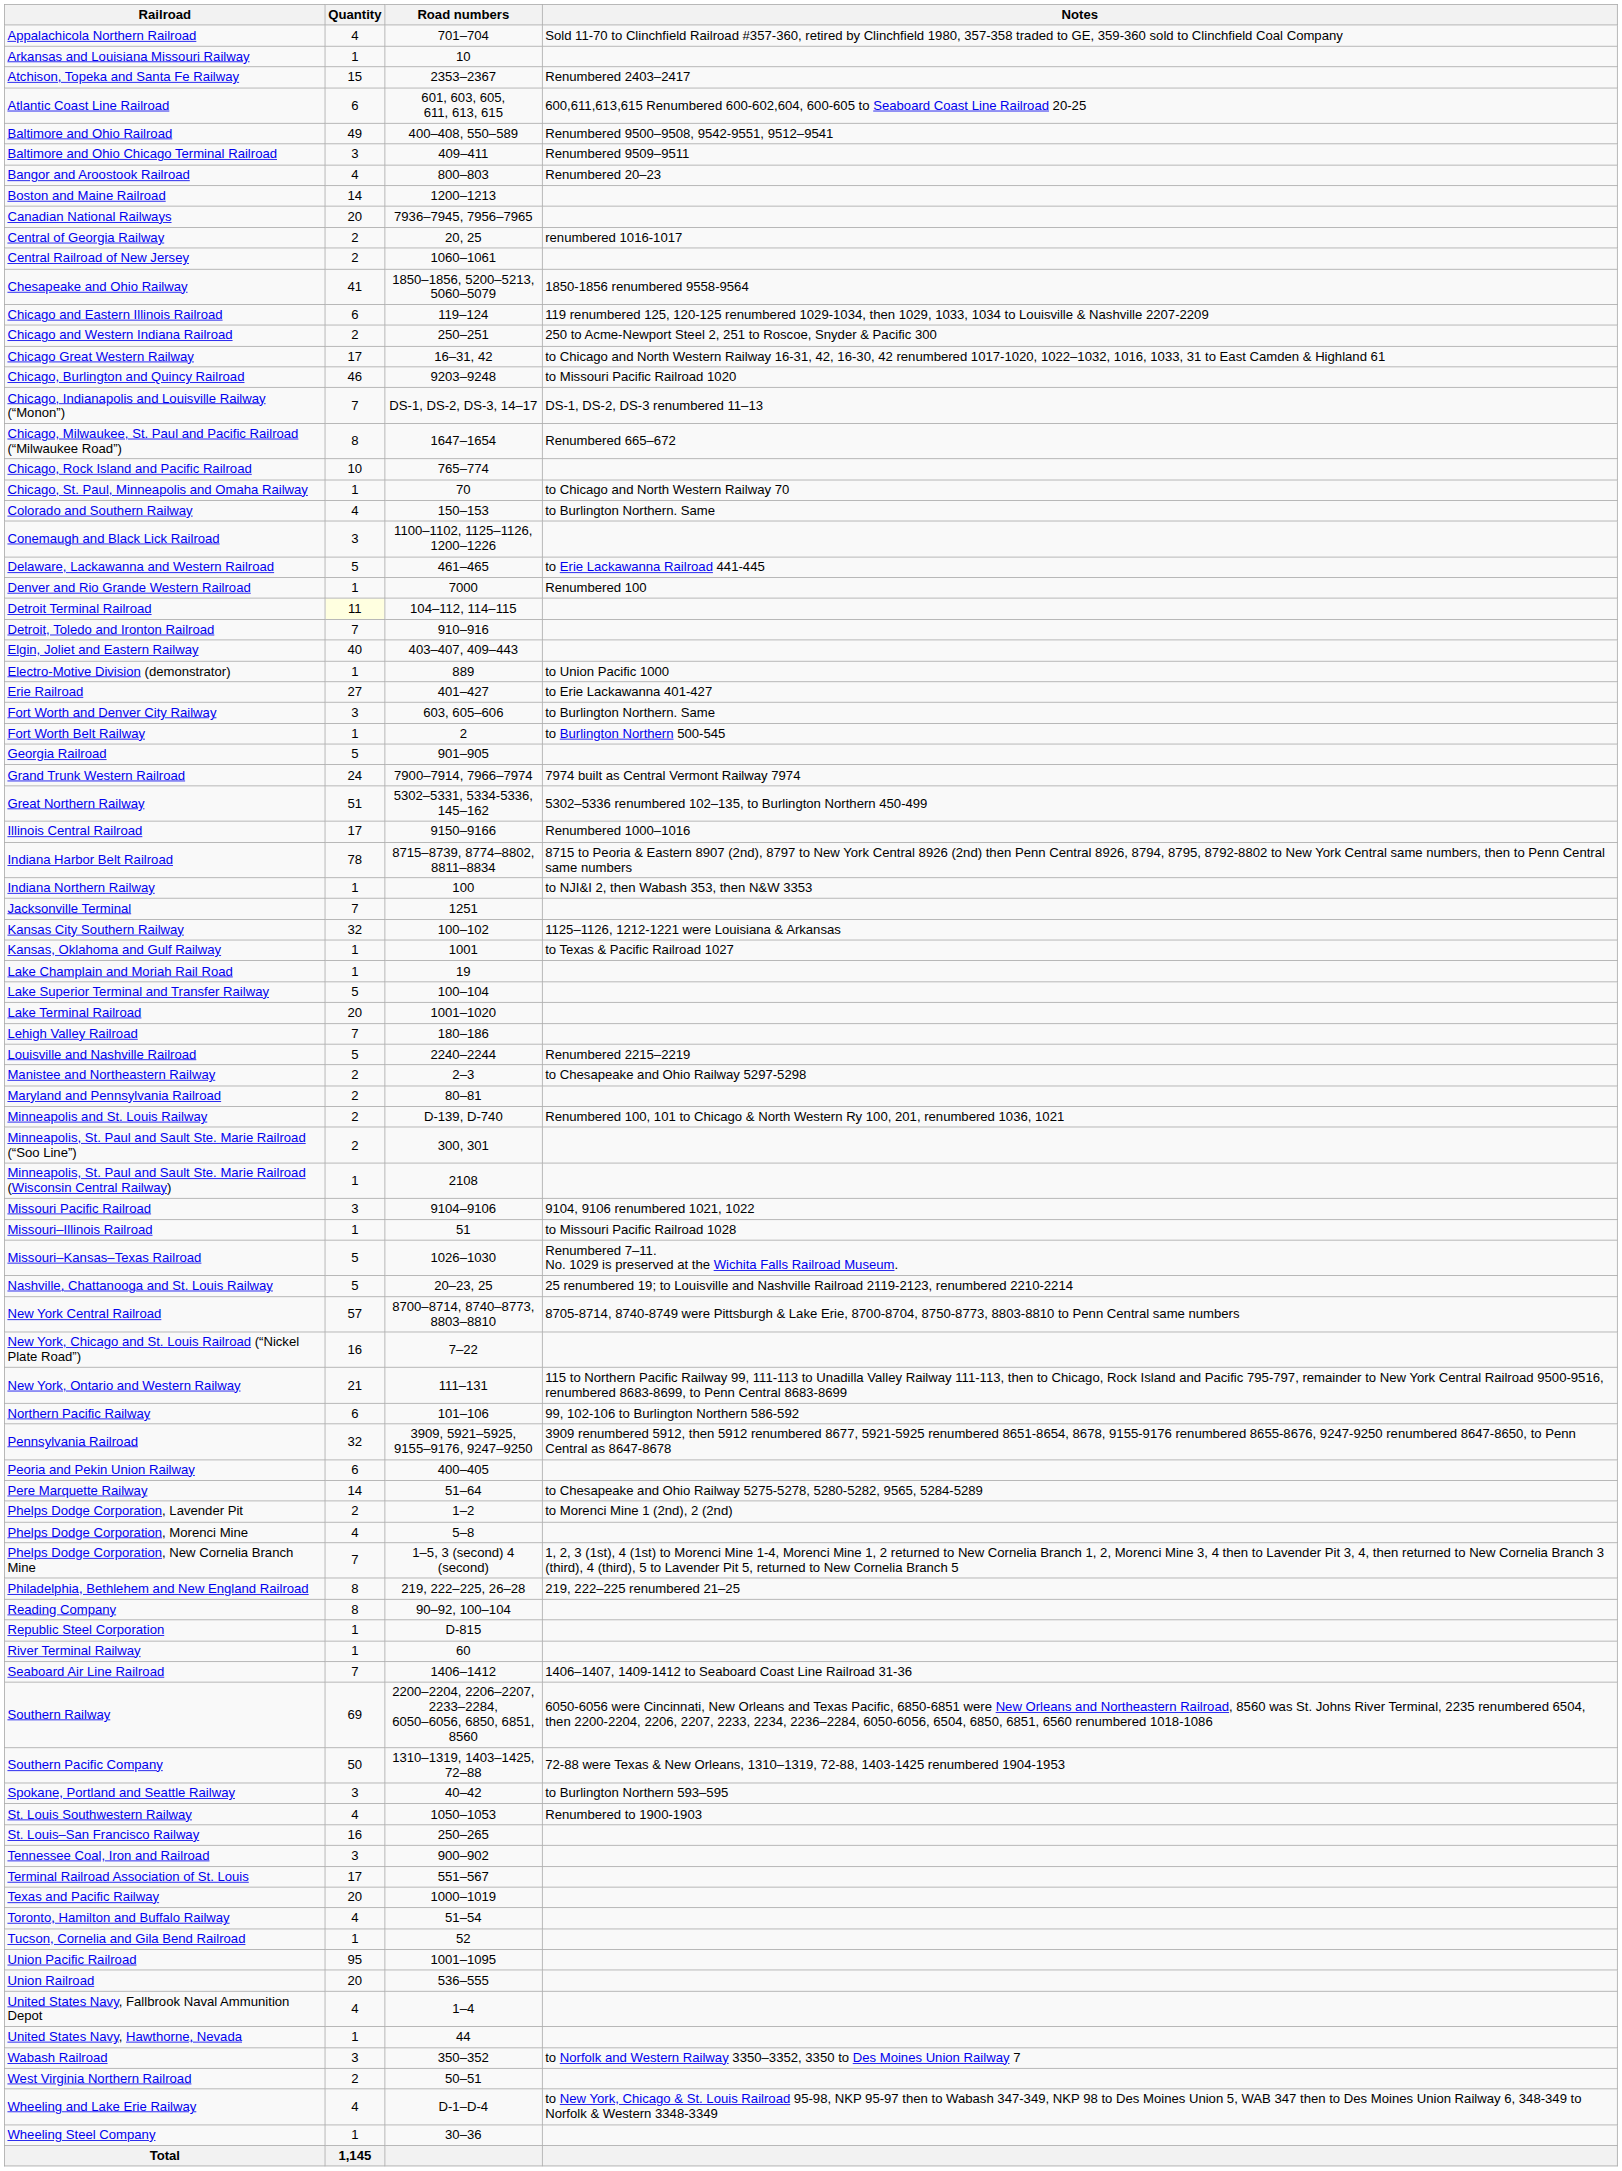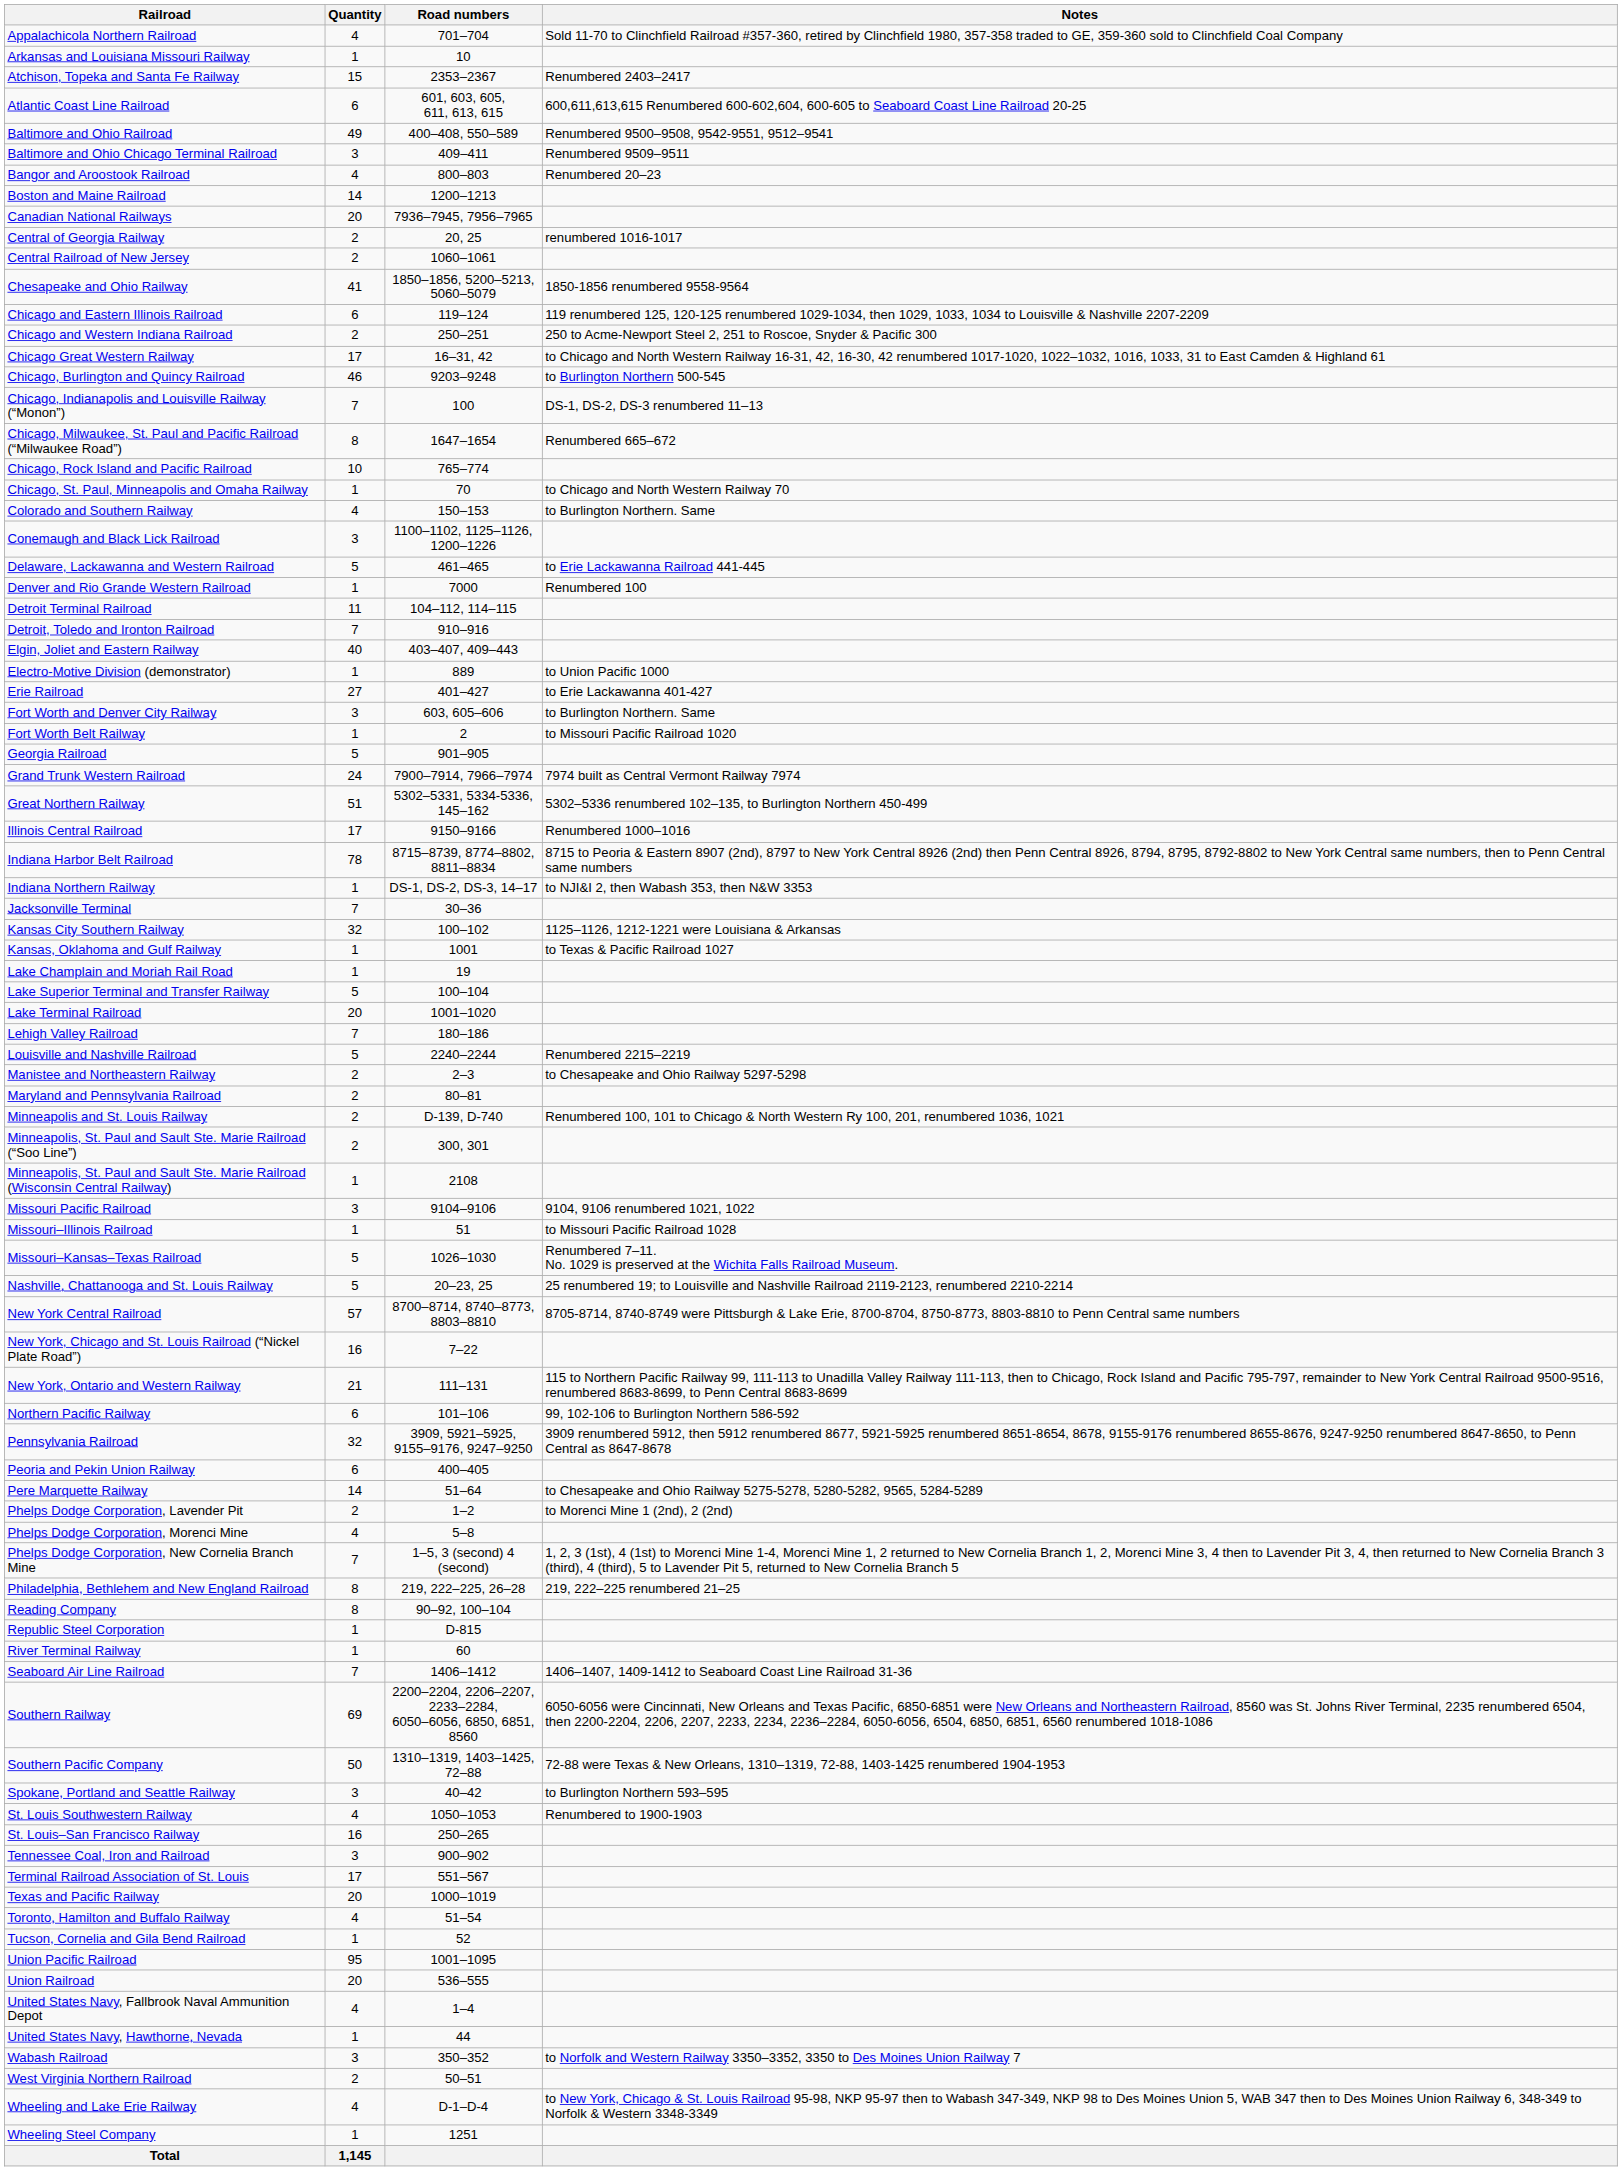Chicago, Burlington and Quincy Railroad | Notes: to Missouri Pacific Railroad 1020 -> to Burlington Northern 500-545
Chicago, Indianapolis and Louisville Railway (“Monon”) | Road numbers: DS-1, DS-2, DS-3, 14–17 -> 100
Detroit Terminal Railroad | Quantity: lightyellow background -> no background
Fort Worth Belt Railway | Notes: to Burlington Northern 500-545 -> to Missouri Pacific Railroad 1020
Indiana Northern Railway | Road numbers: 100 -> DS-1, DS-2, DS-3, 14–17
Jacksonville Terminal | Road numbers: 1251 -> 30–36
Wheeling Steel Company | Road numbers: 30–36 -> 1251
